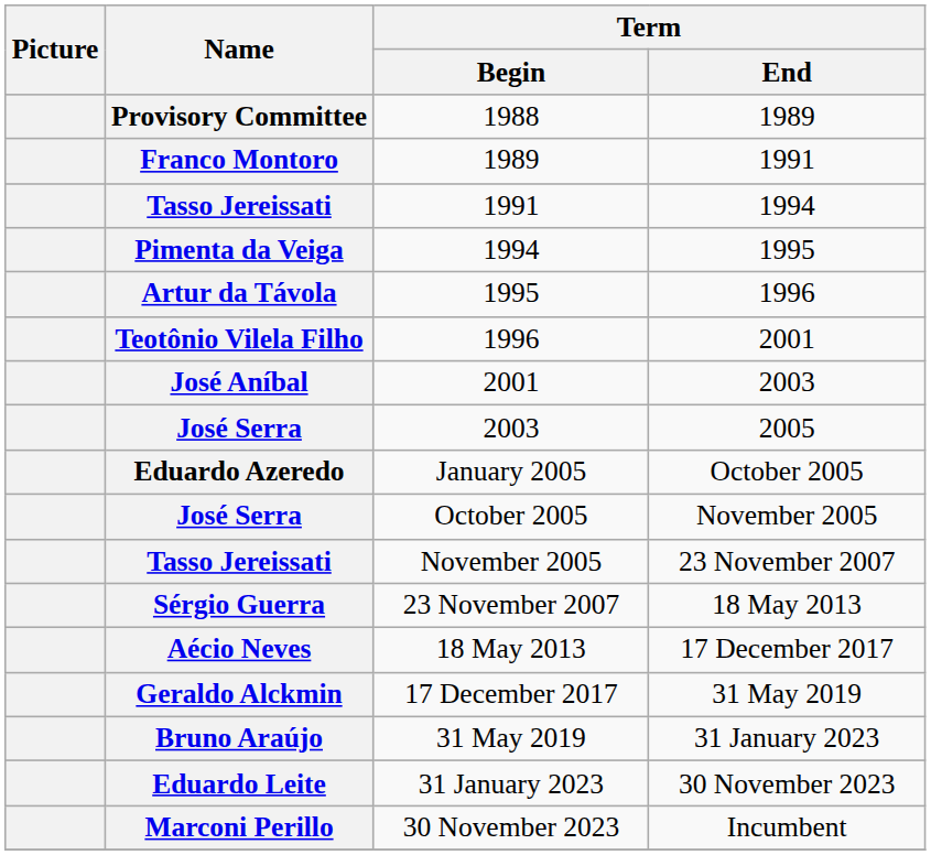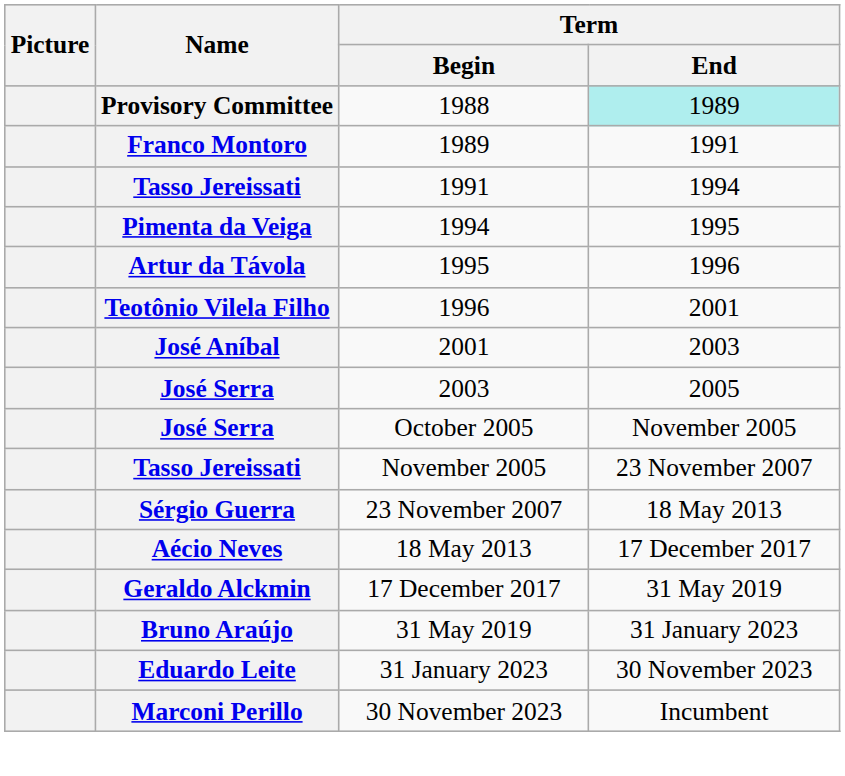1988 | Term / End: no background -> paleturquoise background
- row: Eduardo Azeredo | January 2005 | October 2005
